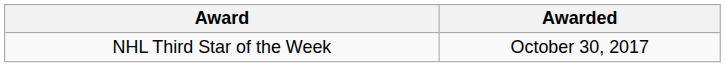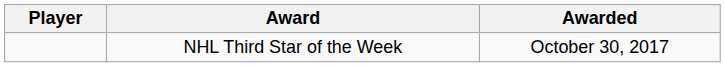+ column: Player
